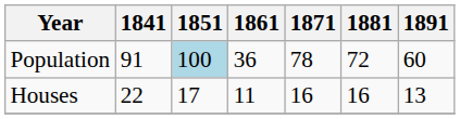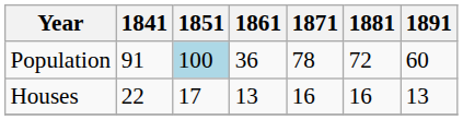Houses | 1861: 11 -> 13
